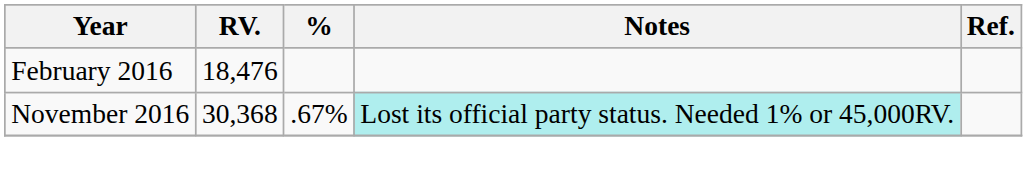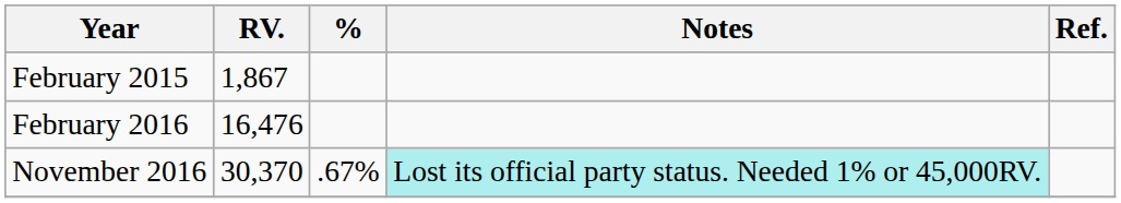+ row: February 2015 | 1,867
February 2016 | RV.: 18,476 -> 16,476
November 2016 | RV.: 30,368 -> 30,370
